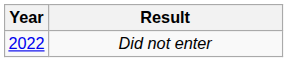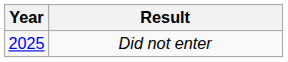Did not enter | Year: 2022 -> 2025
